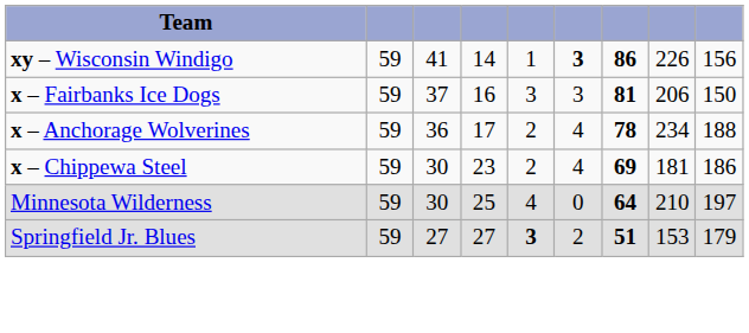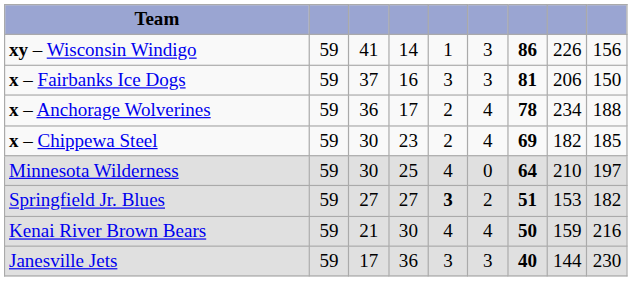xy – Wisconsin Windigo | column 6: bold -> normal
x – Chippewa Steel | column 8: 181 -> 182
x – Chippewa Steel | column 9: 186 -> 185
Springfield Jr. Blues | column 9: 179 -> 182
+ row: Kenai River Brown Bears | 59 | 21 | 30 | 4 | 4 | 50 | 159 | 216
+ row: Janesville Jets | 59 | 17 | 36 | 3 | 3 | 40 | 144 | 230
